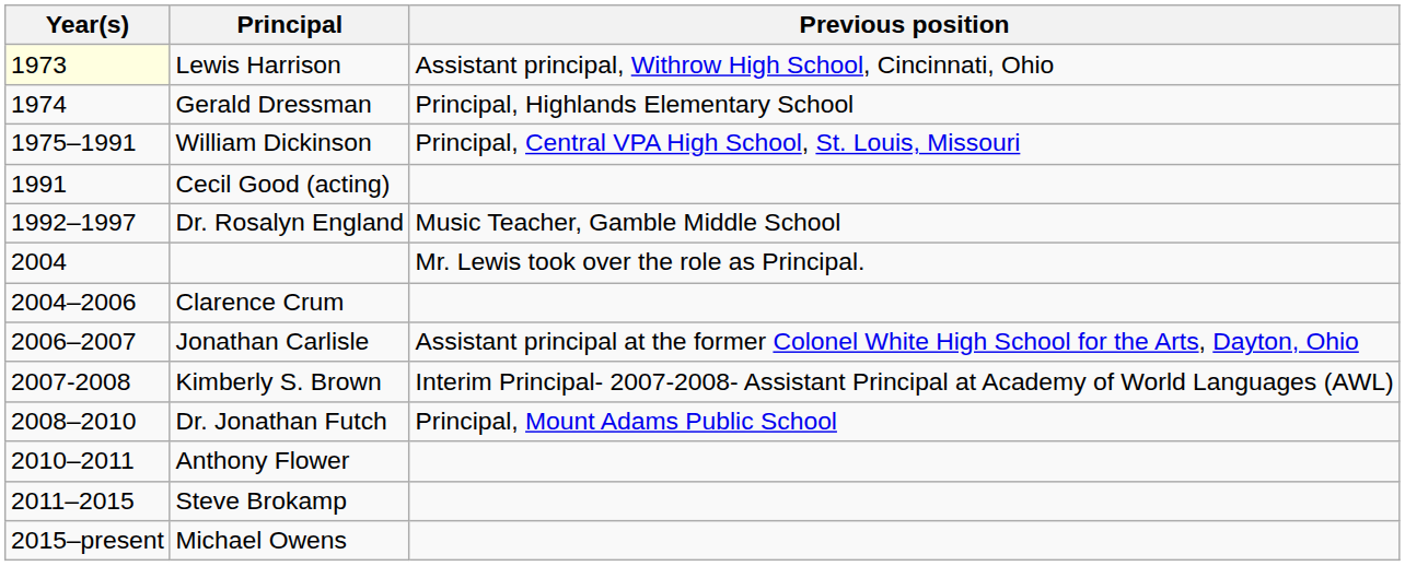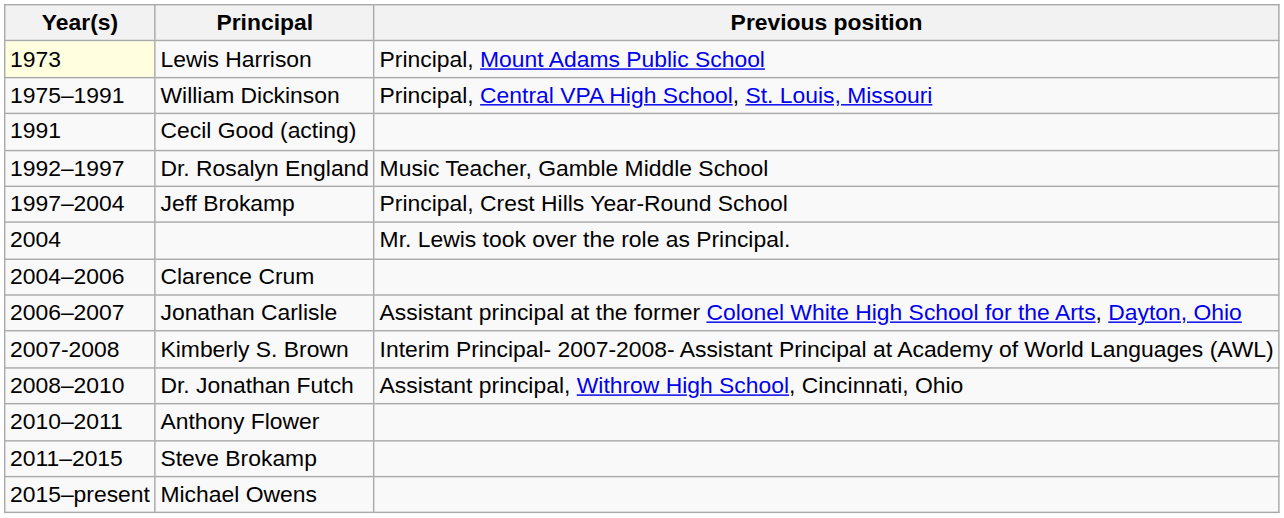Lewis Harrison | Previous position: Assistant principal, Withrow High School, Cincinnati, Ohio -> Principal, Mount Adams Public School
- row: 1974 | Gerald Dressman | Principal, Highlands Elementary School
+ row: 1997–2004 | Jeff Brokamp | Principal, Crest Hills Year-Round School
Dr. Jonathan Futch | Previous position: Principal, Mount Adams Public School -> Assistant principal, Withrow High School, Cincinnati, Ohio
